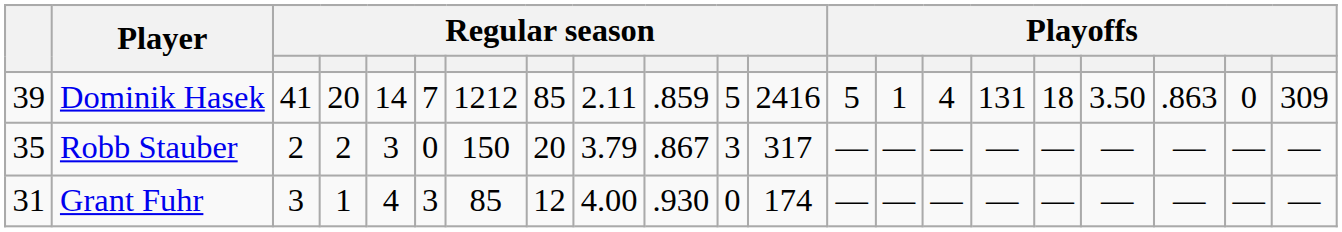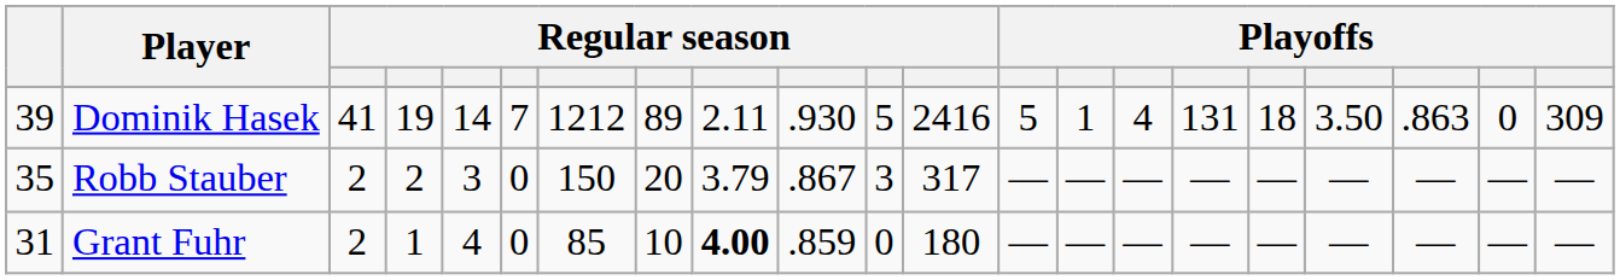Dominik Hasek | column 4: 20 -> 19
Dominik Hasek | column 8: 85 -> 89
Dominik Hasek | column 10: .859 -> .930
Grant Fuhr | column 3: 3 -> 2
Grant Fuhr | column 6: 3 -> 0
Grant Fuhr | column 8: 12 -> 10
Grant Fuhr | column 9: normal -> bold
Grant Fuhr | column 10: .930 -> .859
Grant Fuhr | column 12: 174 -> 180
